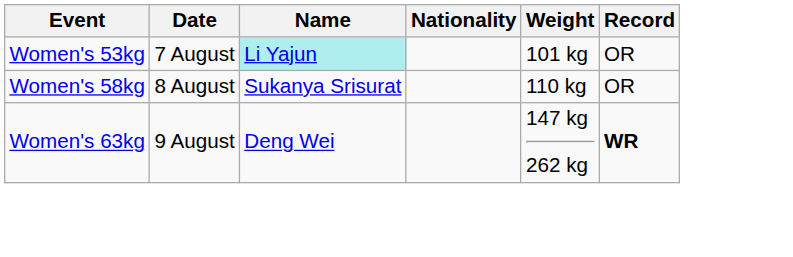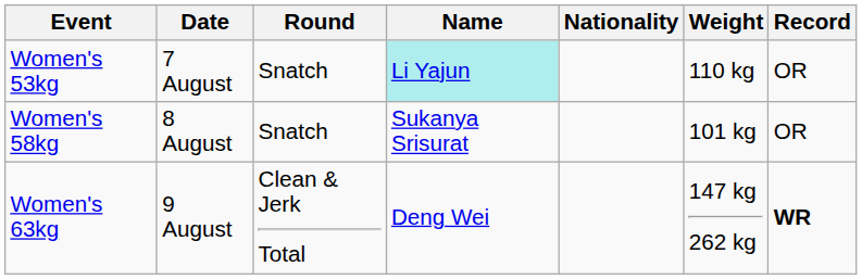+ column: Round | Snatch | Snatch | Clean & Jerk Total
Women's 53kg | Weight: 101 kg -> 110 kg
Women's 58kg | Weight: 110 kg -> 101 kg
